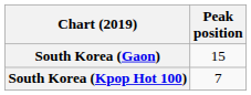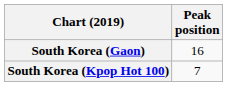South Korea (Gaon) | Peak position: 15 -> 16
